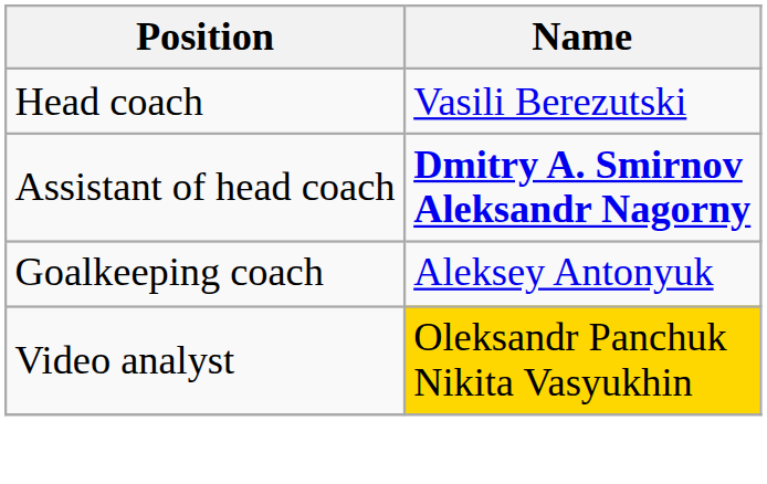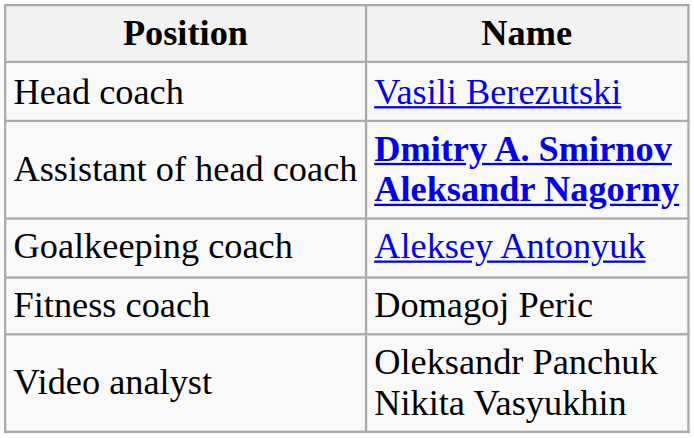+ row: Fitness coach | Domagoj Peric
Video analyst | Name: gold background -> no background
